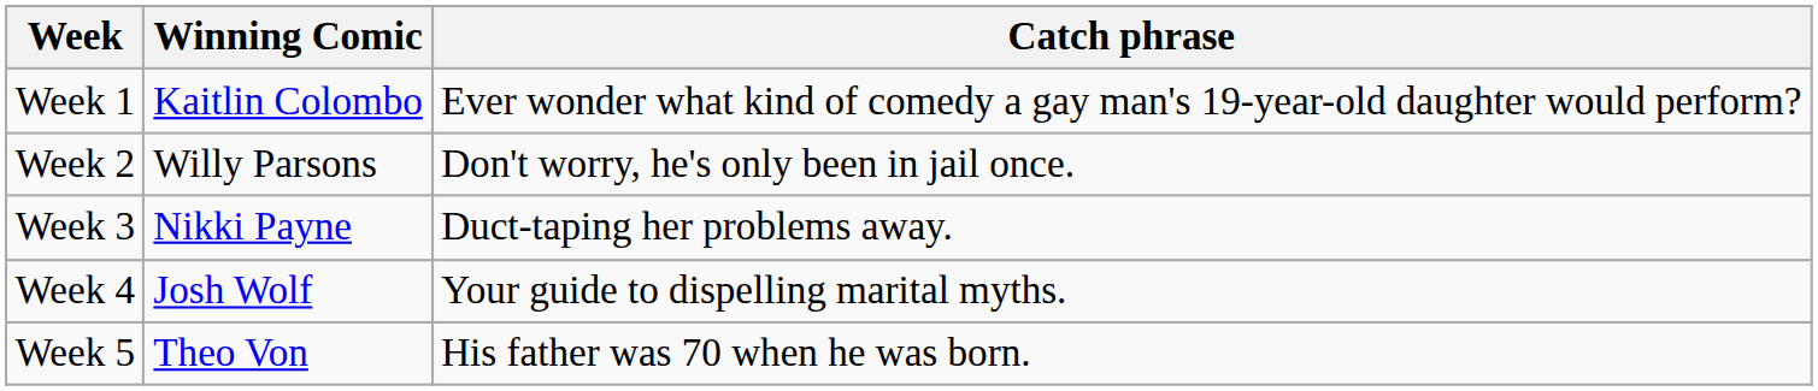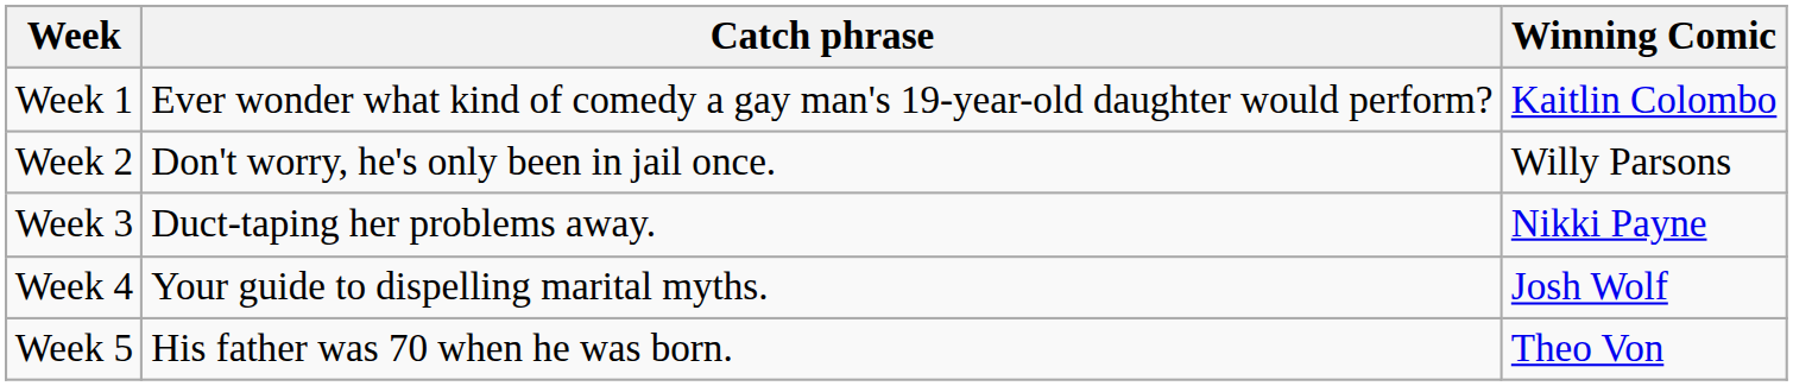columns swapped: Winning Comic <-> Catch phrase
